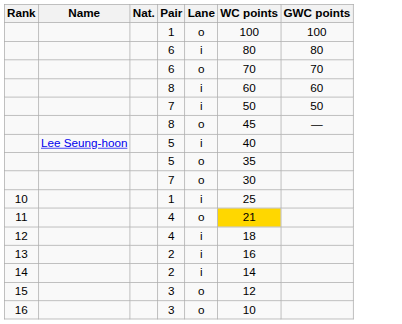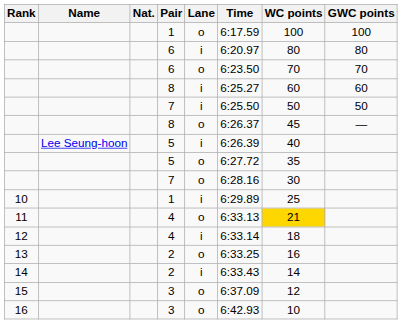+ column: Time | 6:17.59 | 6:20.97 | 6:23.50 | 6:25.27 | 6:25.50 | 6:26.37 | 6:26.39 | 6:27.72 | 6:28.16 | 6:29.89 | 6:33.13 | 6:33.14 | 6:33.25 | 6:33.43 | 6:37.09 | 6:42.93
13 | Lane: i -> o
